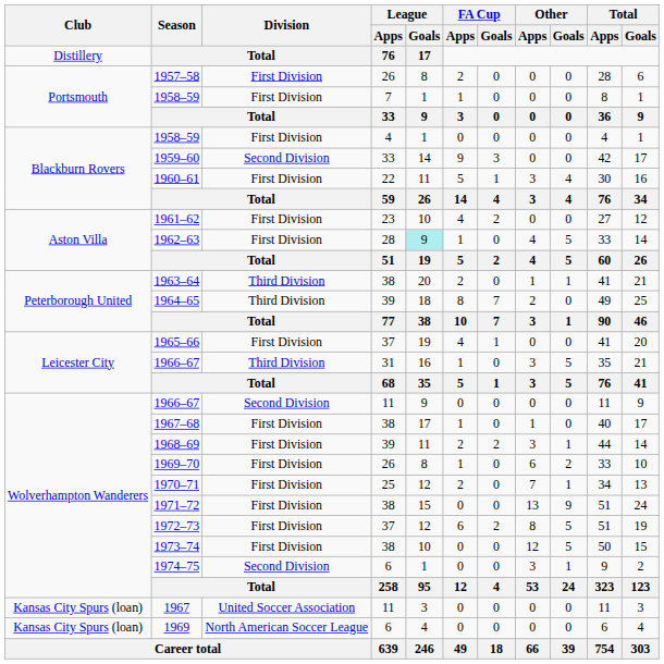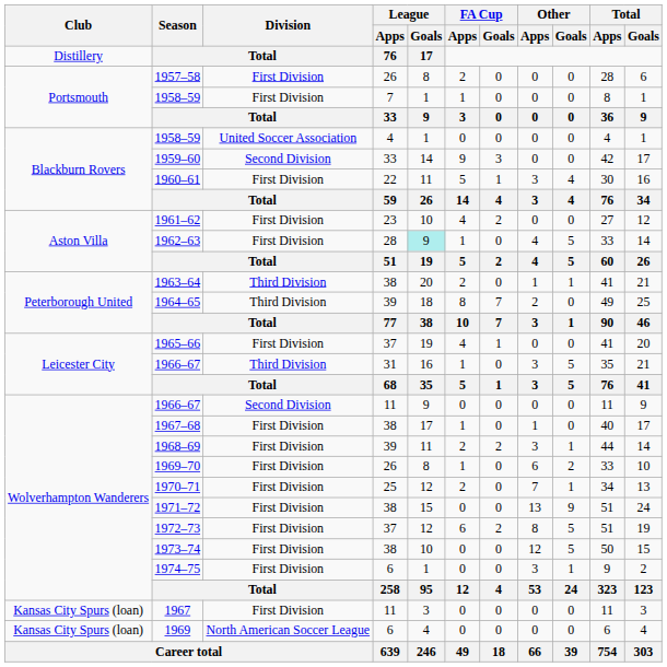1958–59 / 4 | Division: First Division -> United Soccer Association
1974–75 | Division: Second Division -> First Division
1967 | Division: United Soccer Association -> First Division
